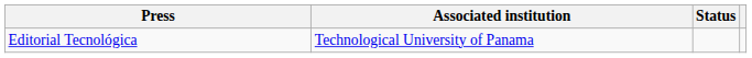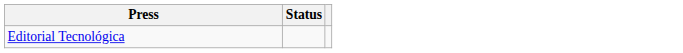- column: Associated institution | Technological University of Panama
